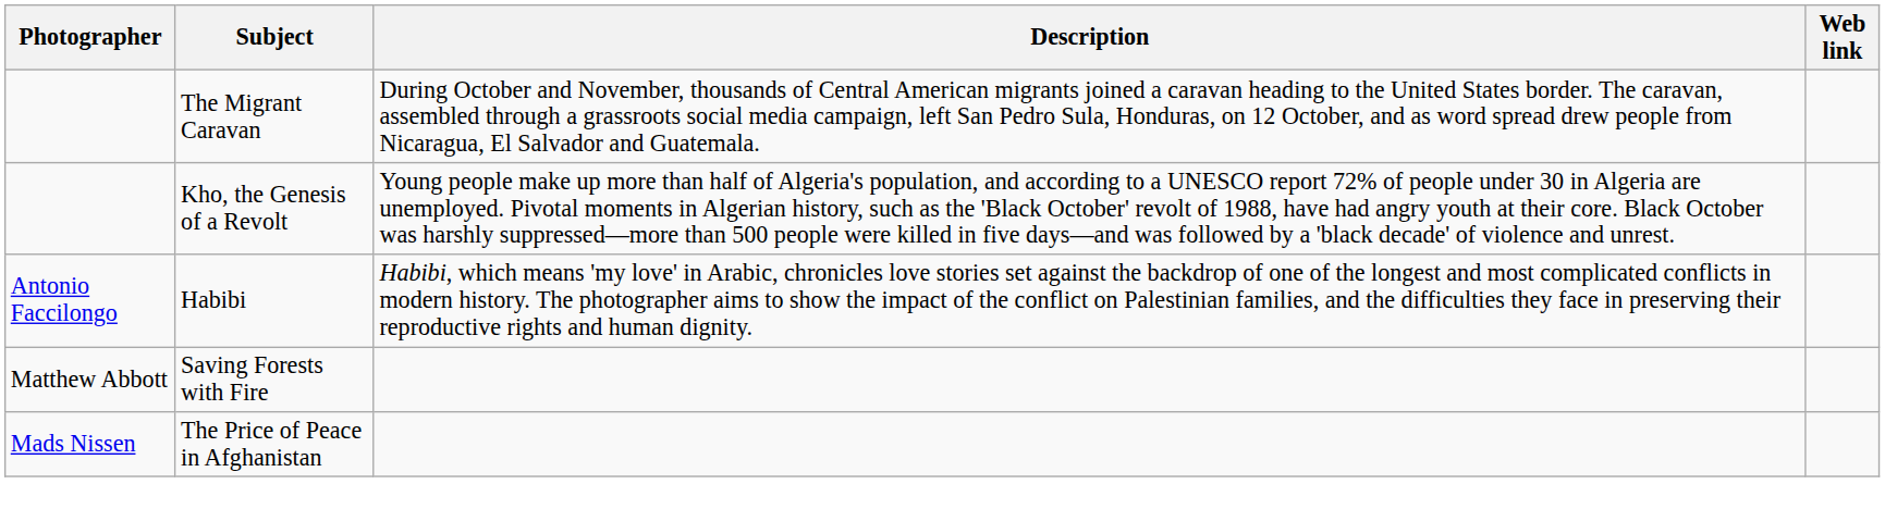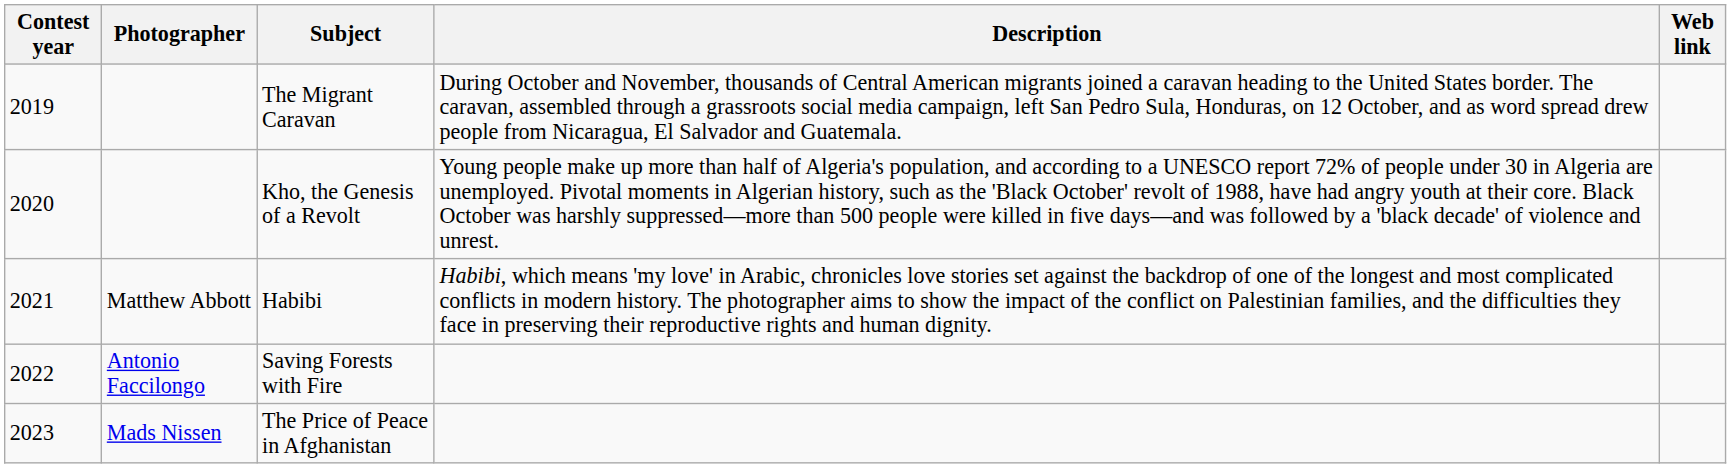+ column: Contest year | 2019 | 2020 | 2021 | 2022 | 2023
Habibi | Photographer: Antonio Faccilongo -> Matthew Abbott
Saving Forests with Fire | Photographer: Matthew Abbott -> Antonio Faccilongo
